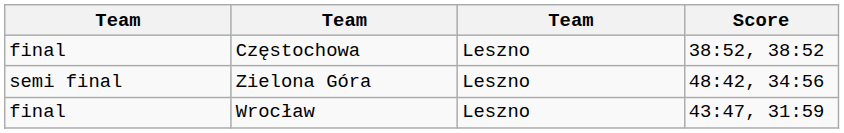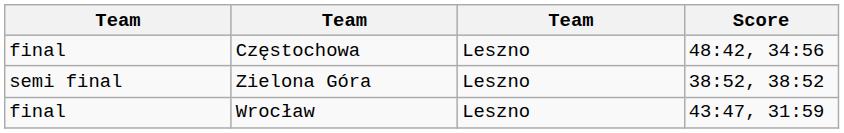Częstochowa | Score: 38:52, 38:52 -> 48:42, 34:56
Zielona Góra | Score: 48:42, 34:56 -> 38:52, 38:52
